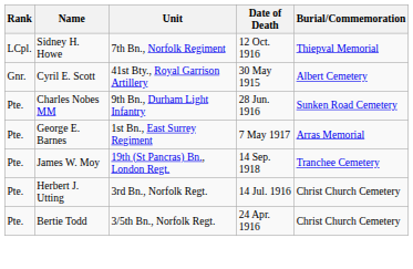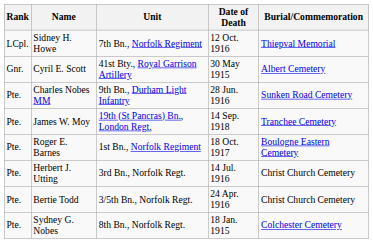- row: Pte. | George E. Barnes | 1st Bn., East Surrey Regiment | 7 May 1917 | Arras Memorial
+ row: Pte. | Roger E. Barnes | 1st Bn., Norfolk Regiment | 18 Oct. 1917 | Boulogne Eastern Cemetery
+ row: Pte. | Sydney G. Nobes | 8th Bn., Norfolk Regt. | 18 Jan. 1915 | Colchester Cemetery
